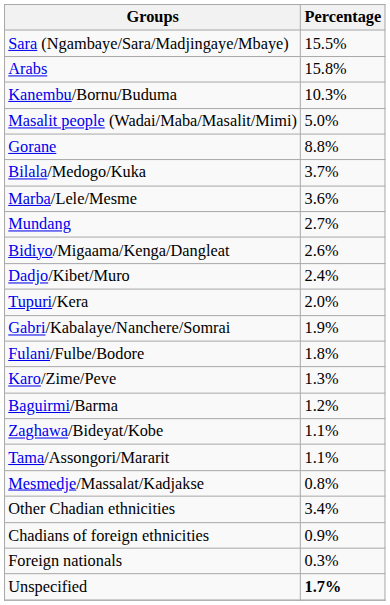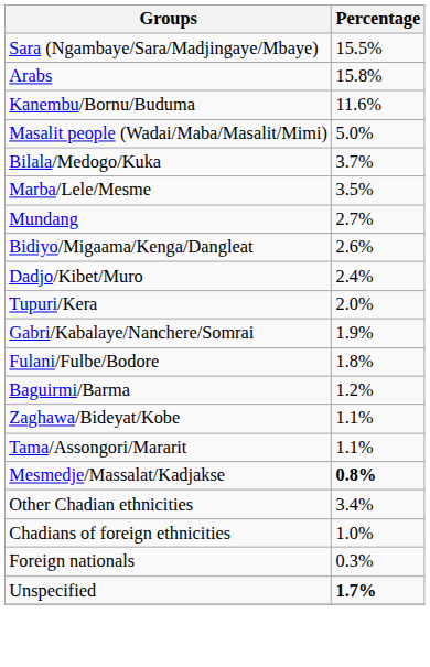Kanembu/Bornu/Buduma | Percentage: 10.3% -> 11.6%
- row: Gorane | 8.8%
Marba/Lele/Mesme | Percentage: 3.6% -> 3.5%
- row: Karo/Zime/Peve | 1.3%
Mesmedje/Massalat/Kadjakse | Percentage: normal -> bold
Chadians of foreign ethnicities | Percentage: 0.9% -> 1.0%
